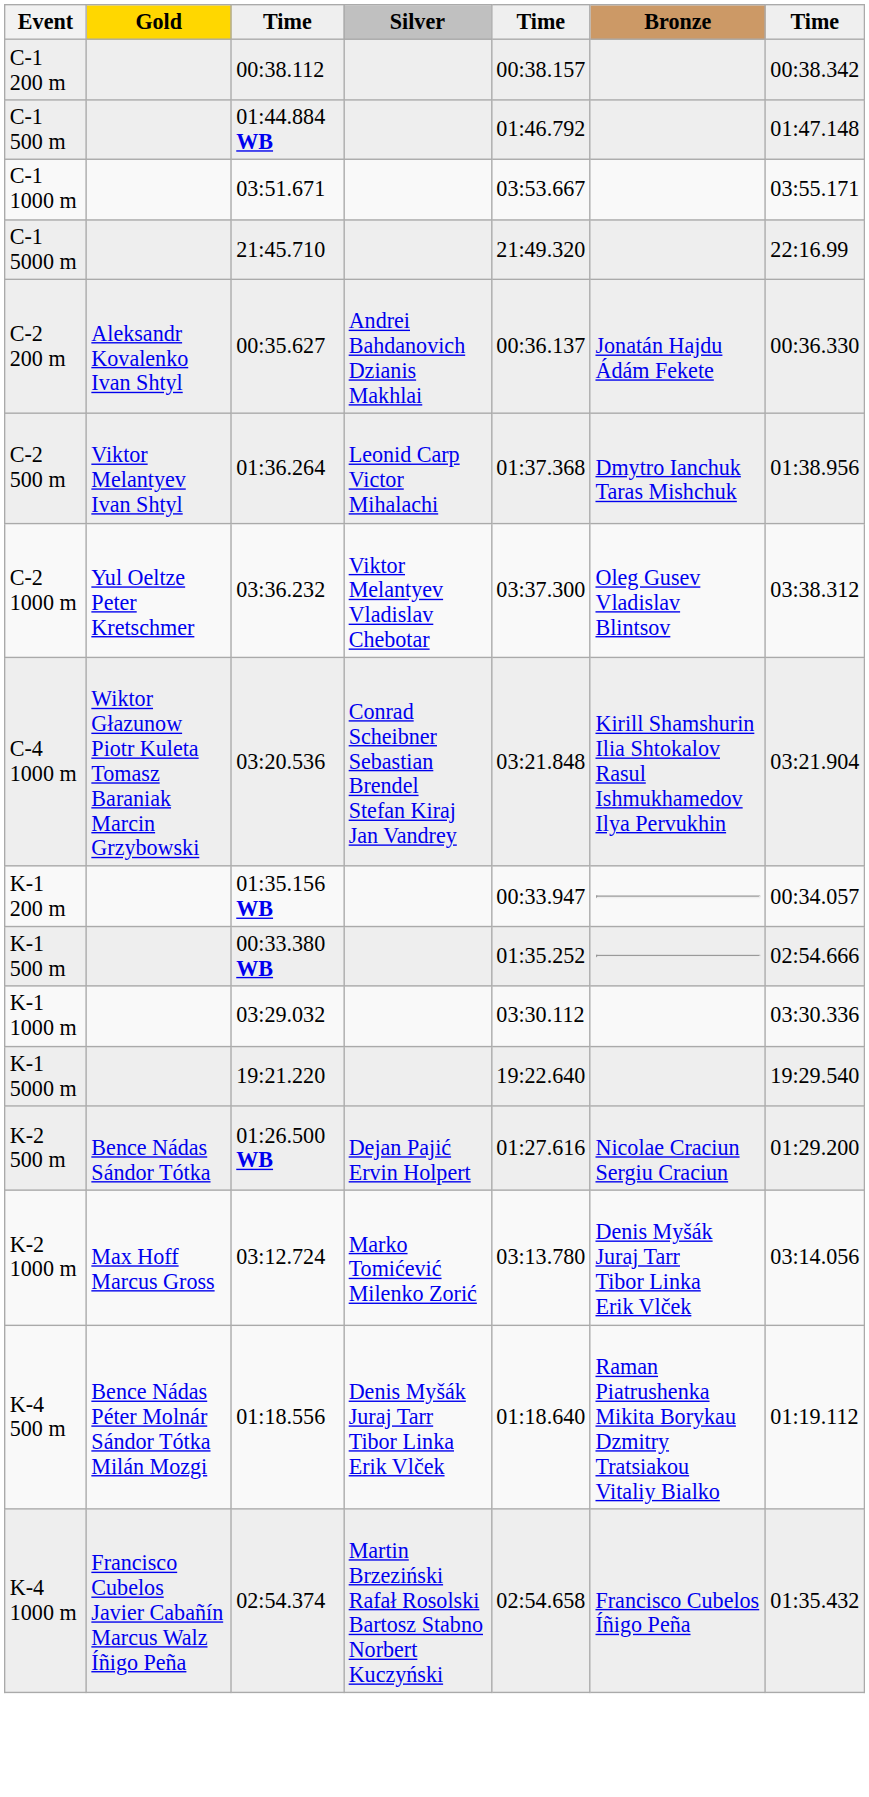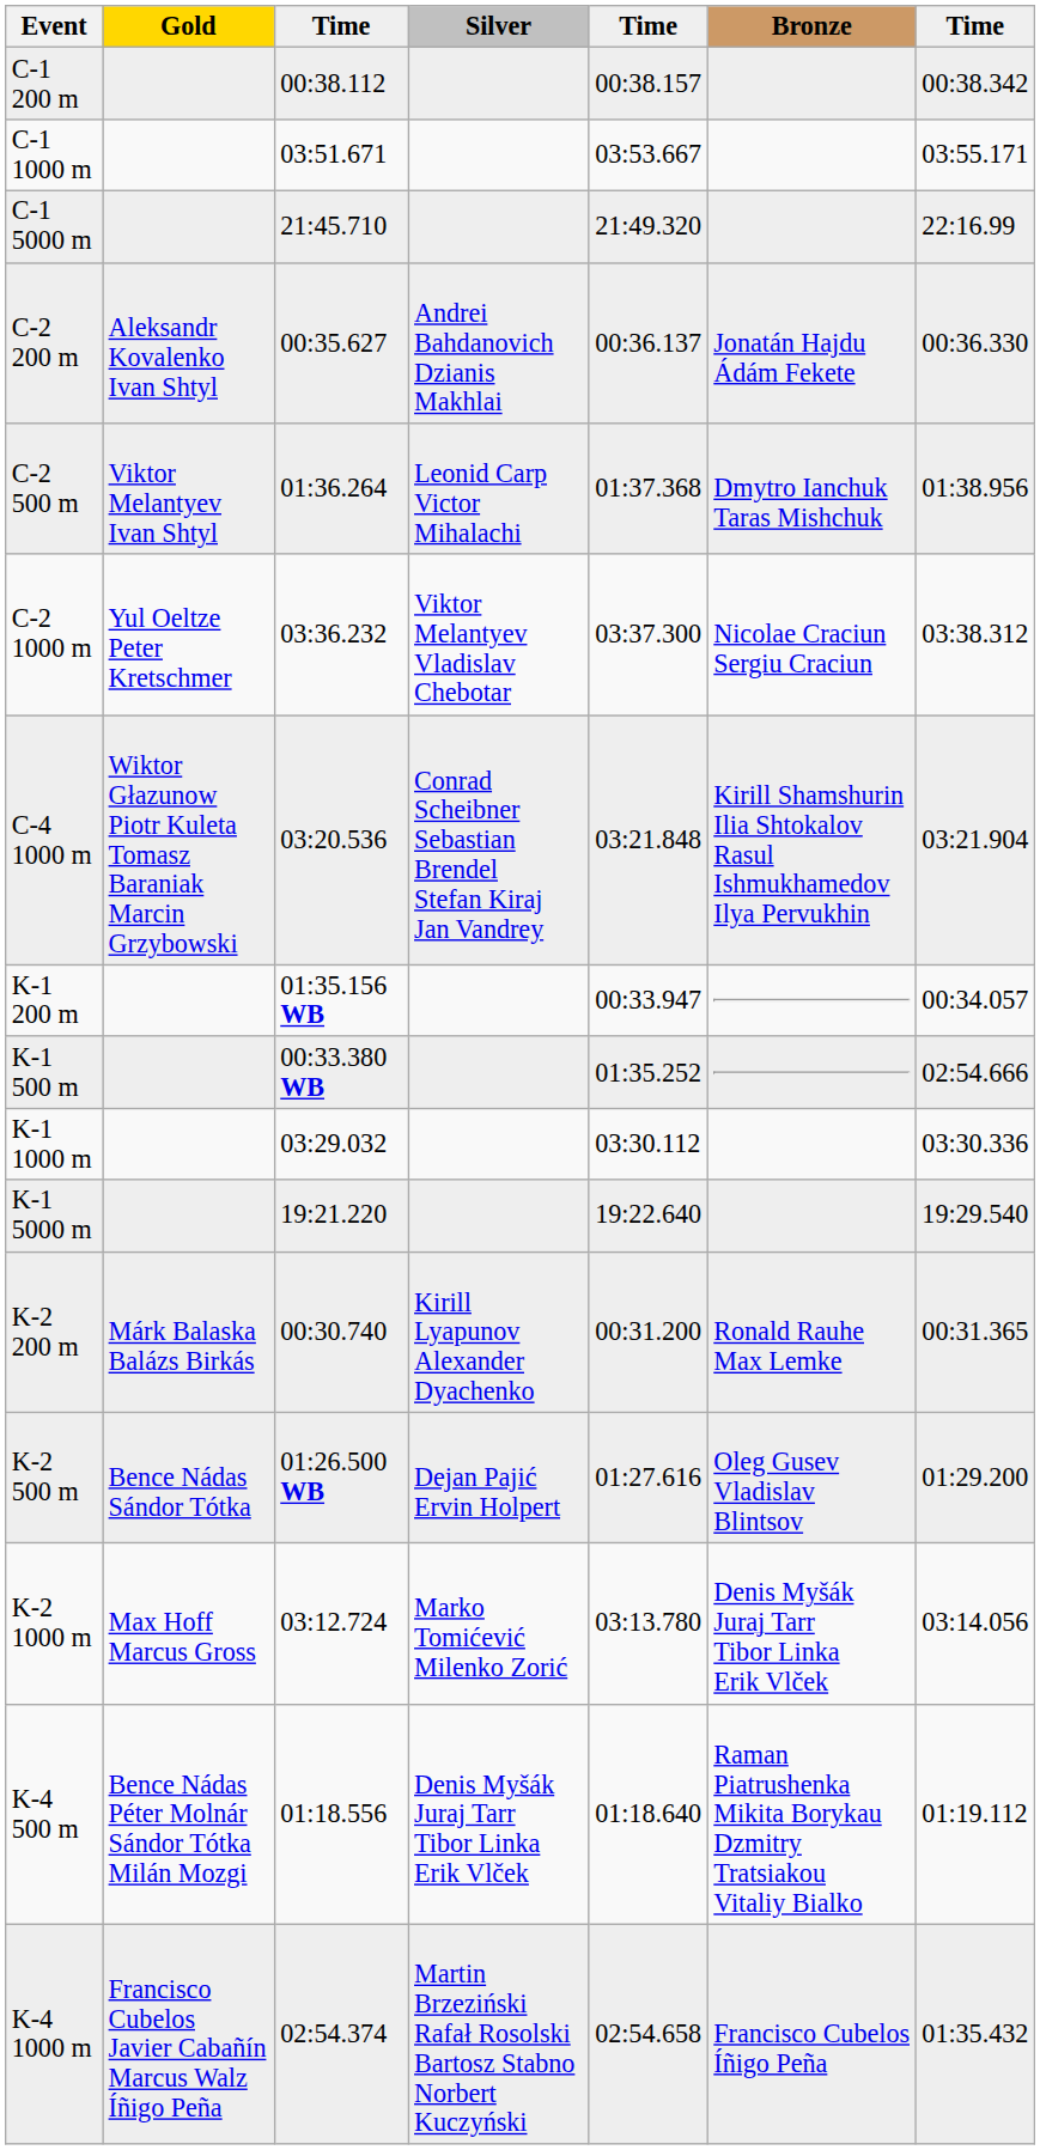- row: C-1 500 m | 01:44.884 WB | 01:46.792 | 01:47.148
C-2 1000 m | Bronze: Oleg Gusev Vladislav Blintsov -> Nicolae Craciun Sergiu Craciun
+ row: K-2 200 m | Márk Balaska Balázs Birkás | 00:30.740 | Kirill Lyapunov Alexander Dyachenko | 00:31.200 | Ronald Rauhe Max Lemke | 00:31.365
K-2 500 m | Bronze: Nicolae Craciun Sergiu Craciun -> Oleg Gusev Vladislav Blintsov
